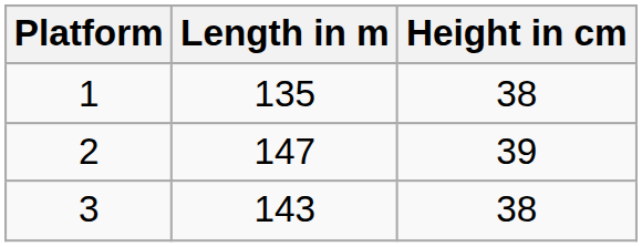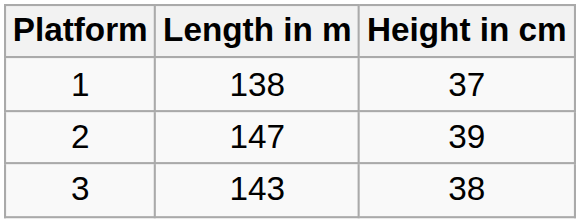1 | Length in m: 135 -> 138
1 | Height in cm: 38 -> 37
